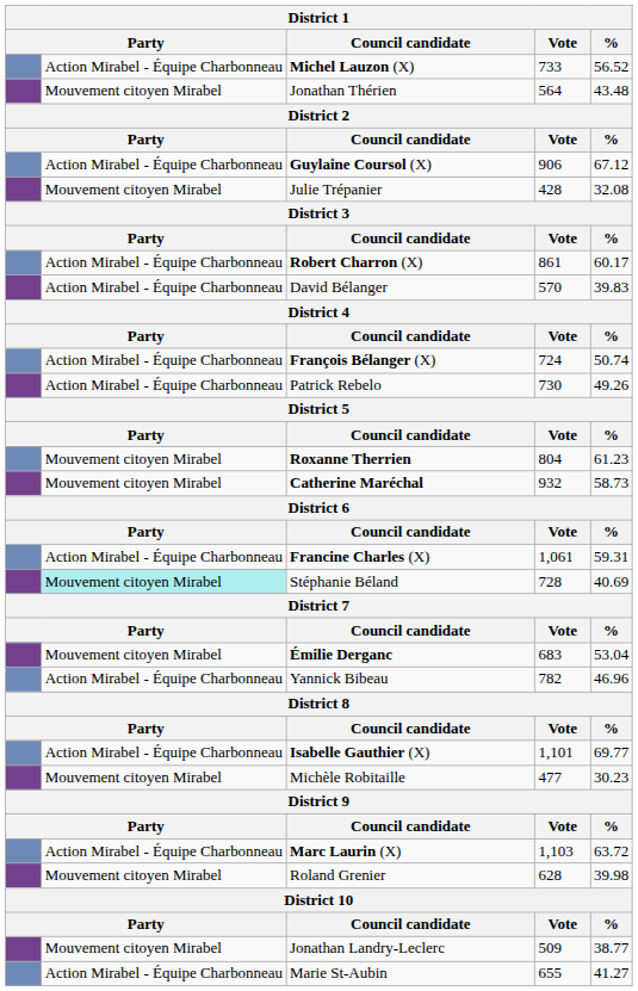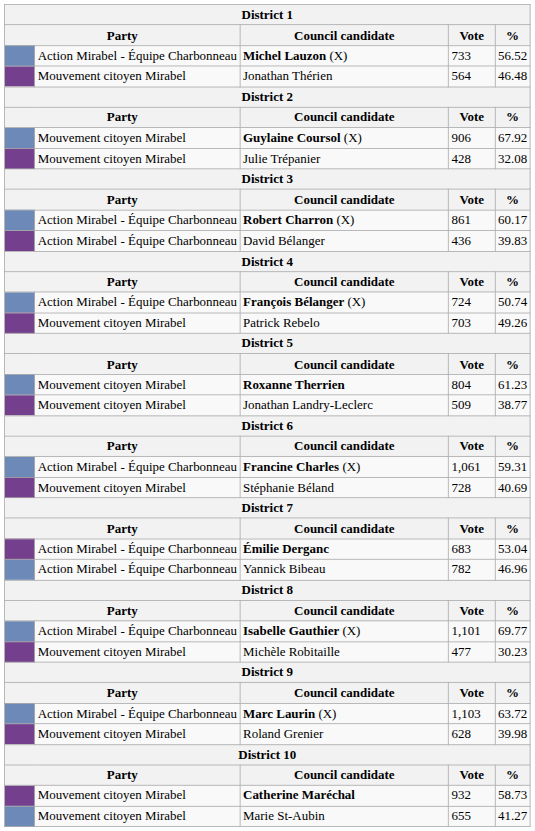Jonathan Thérien | %: 43.48 -> 46.48
Guylaine Coursol (X) | column 2: Action Mirabel - Équipe Charbonneau -> Mouvement citoyen Mirabel
Guylaine Coursol (X) | %: 67.12 -> 67.92
David Bélanger | Vote: 570 -> 436
Patrick Rebelo | column 2: Action Mirabel - Équipe Charbonneau -> Mouvement citoyen Mirabel
Patrick Rebelo | Vote: 730 -> 703
rows swapped: Jonathan Landry-Leclerc <-> Catherine Maréchal
Stéphanie Béland | column 2: paleturquoise background -> no background
Émilie Derganc | column 2: Mouvement citoyen Mirabel -> Action Mirabel - Équipe Charbonneau
Marie St-Aubin | column 2: Action Mirabel - Équipe Charbonneau -> Mouvement citoyen Mirabel
